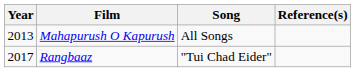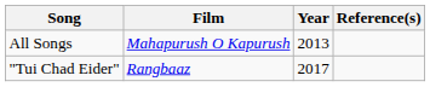columns swapped: Year <-> Song
